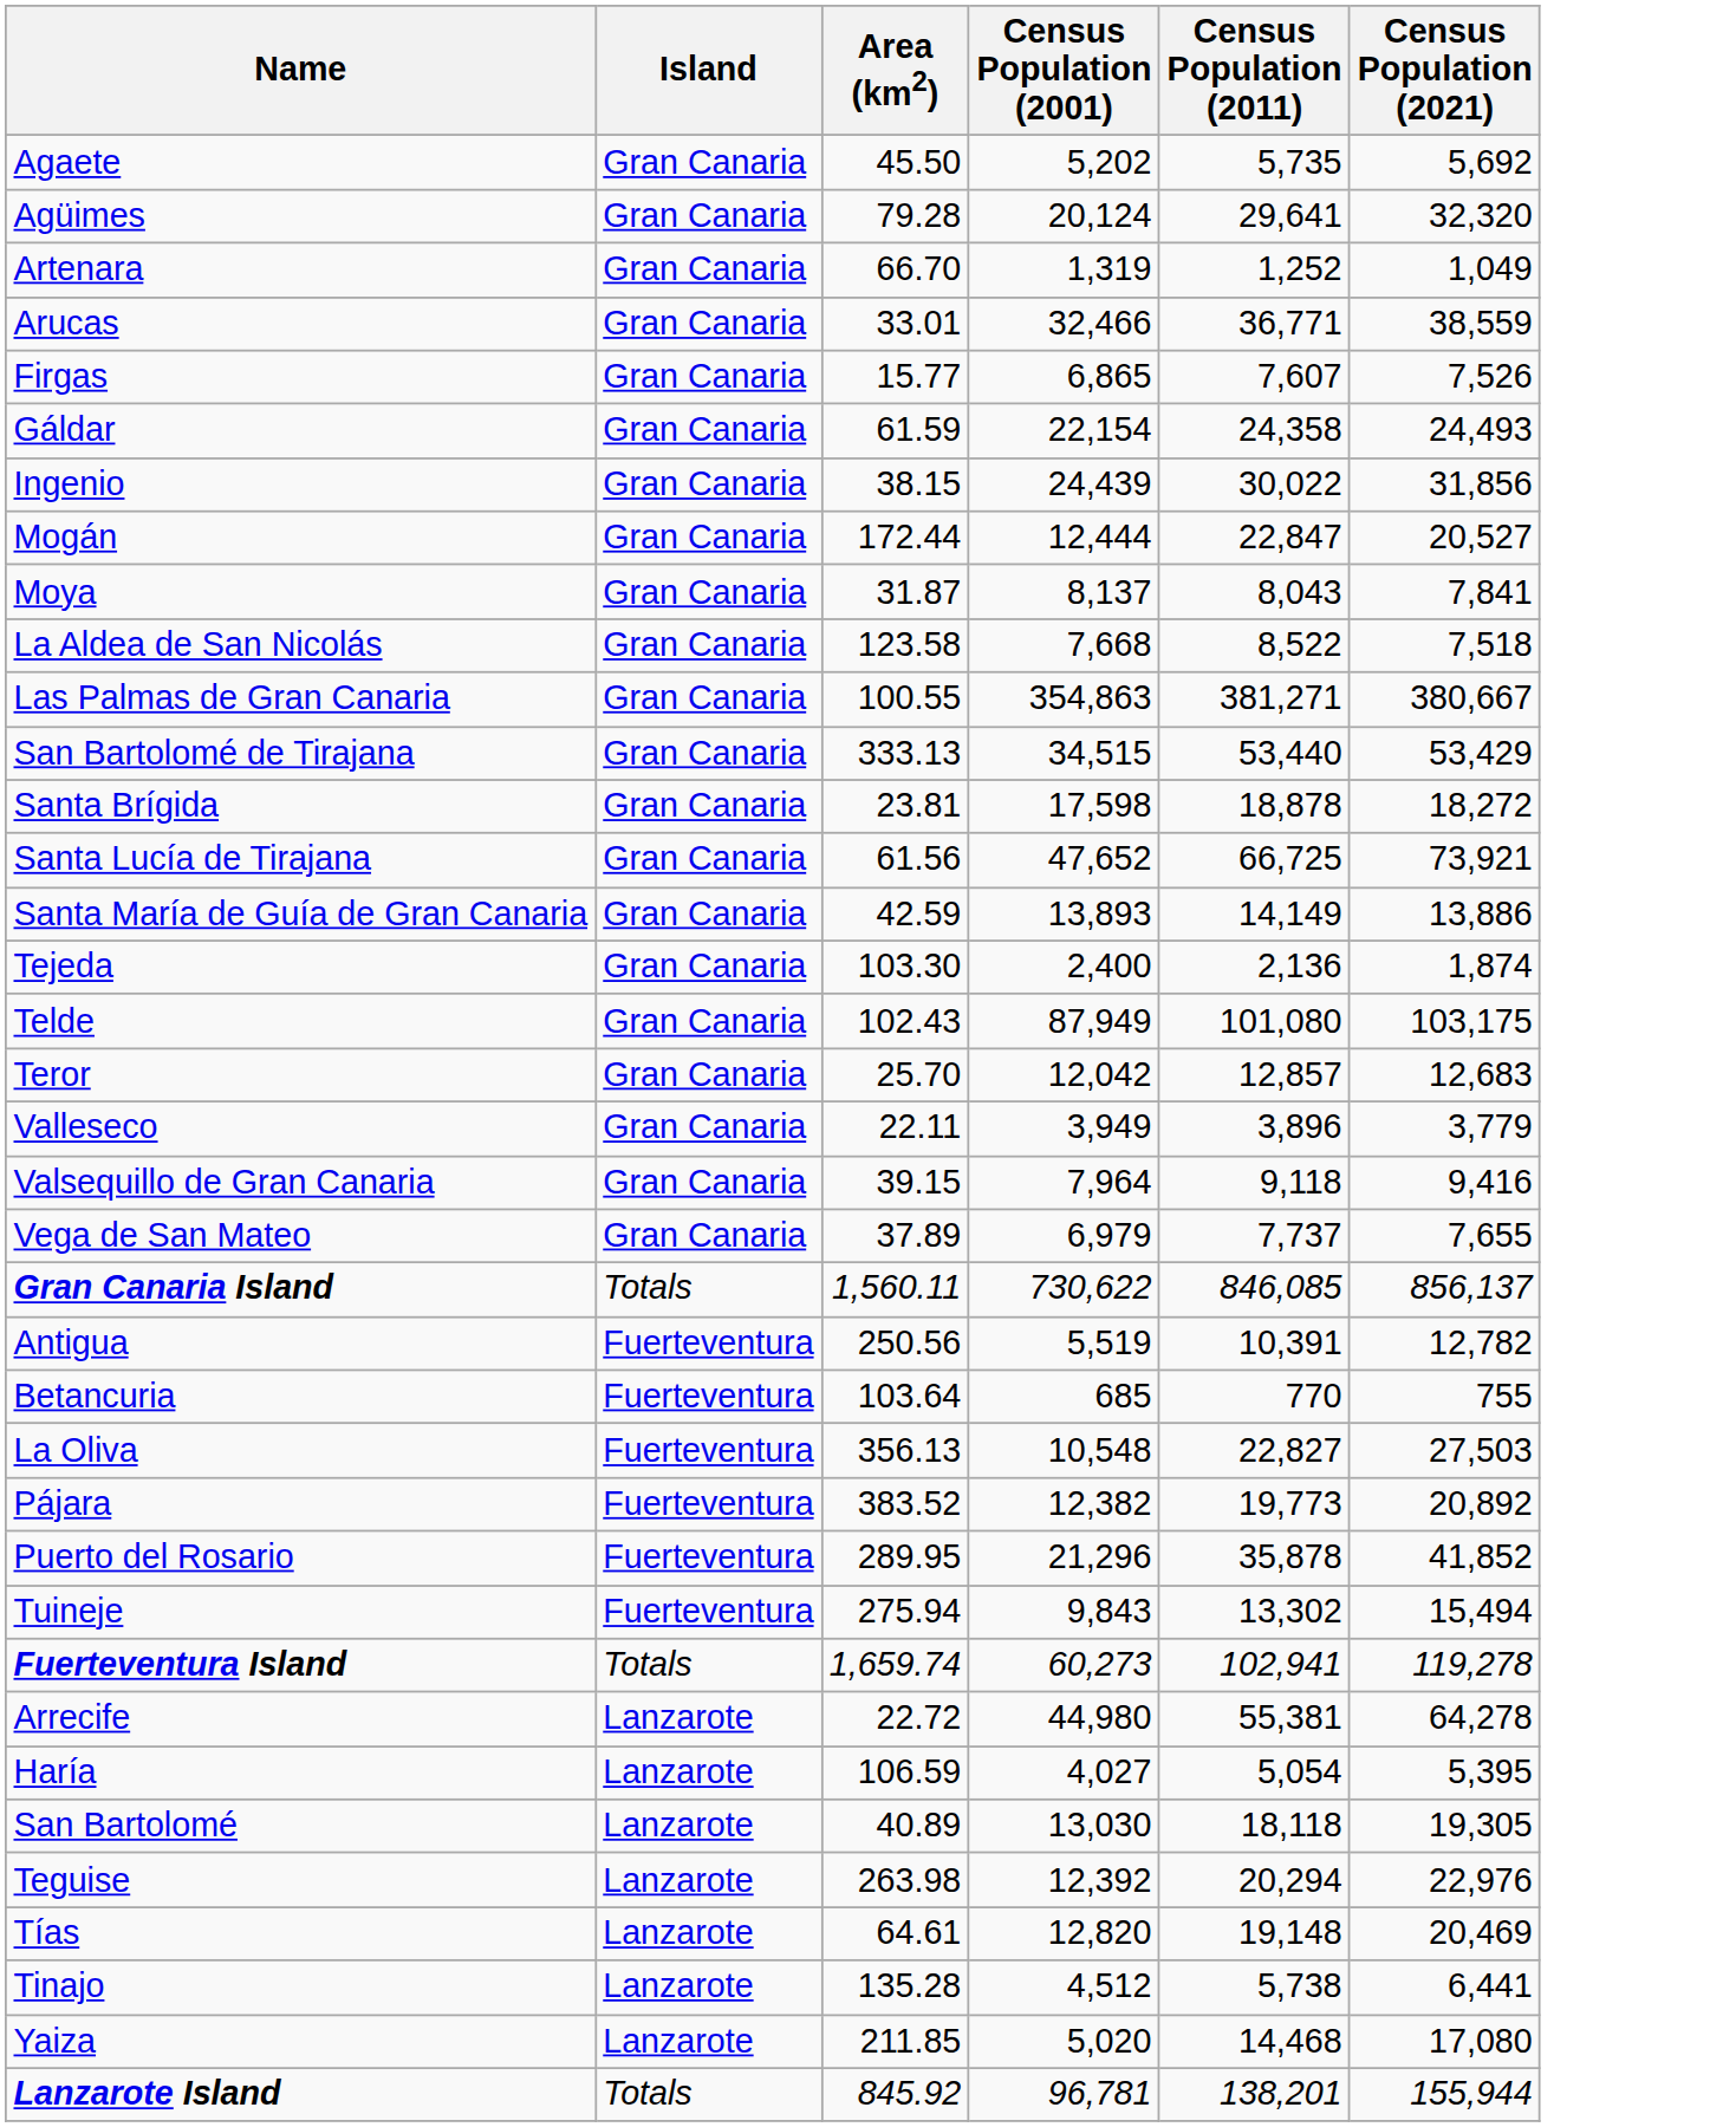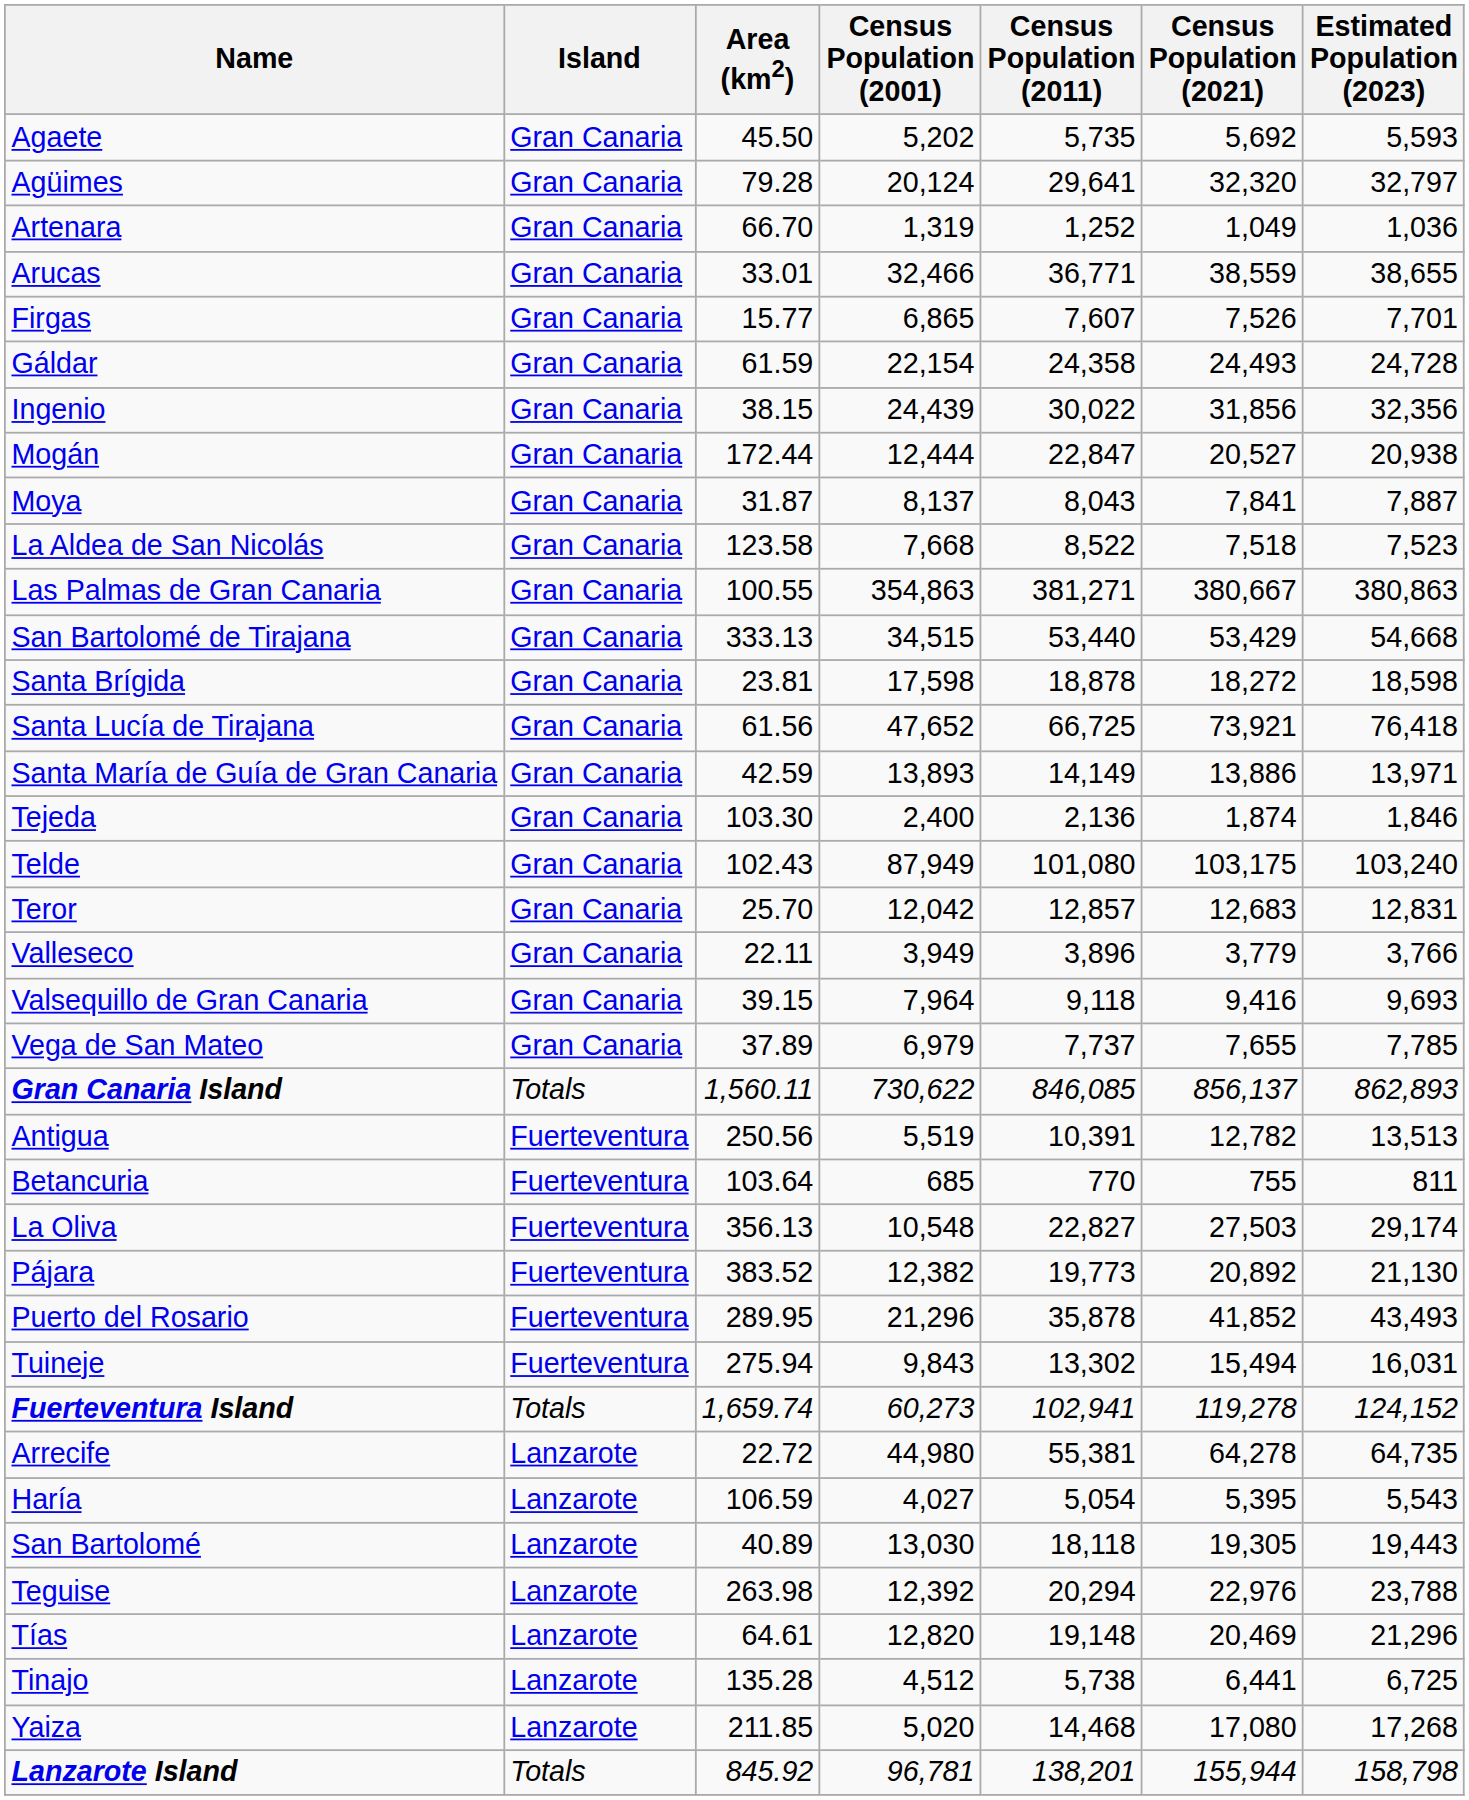+ column: Estimated Population (2023) | 5,593 | 32,797 | 1,036 | 38,655 | 7,701 | 24,728 | 32,356 | 20,938 | 7,887 | 7,523 | 380,863 | 54,668 | 18,598 | 76,418 | 13,971 | 1,846 | 103,240 | 12,831 | 3,766 | 9,693 | 7,785 | 862,893 | 13,513 | 811 | 29,174 | 21,130 | 43,493 | 16,031 | 124,152 | 64,735 | 5,543 | 19,443 | 23,788 | 21,296 | 6,725 | 17,268 | 158,798
